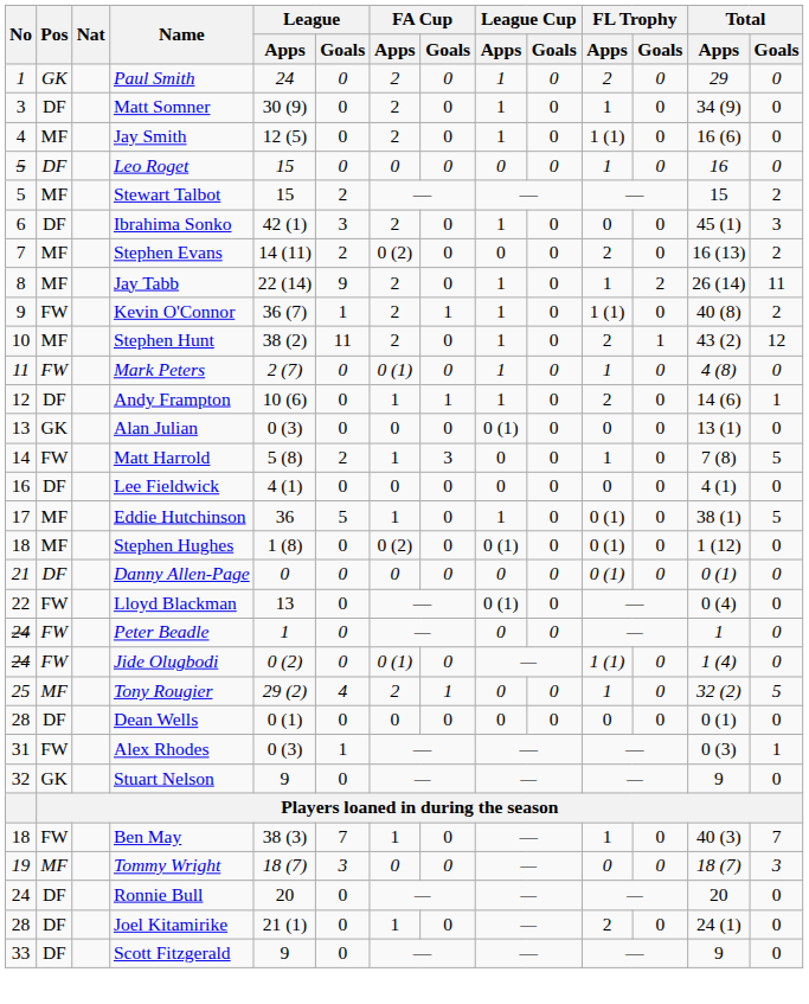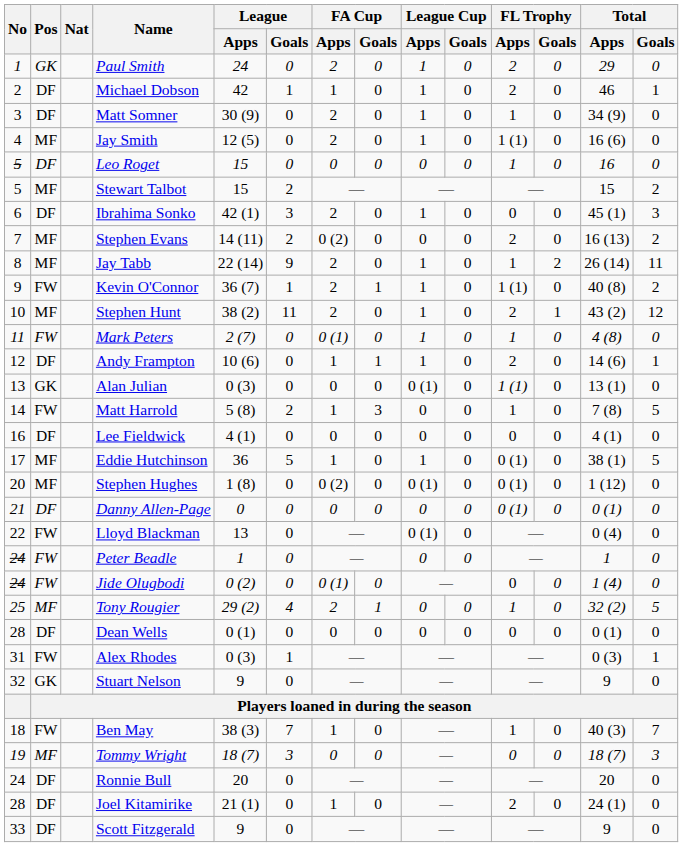+ row: 2 | DF | Michael Dobson | 42 | 1 | 1 | 0 | 1 | 0 | 2 | 0 | 46 | 1
Alan Julian | FL Trophy / Apps: 0 -> 1 (1)
Stephen Hughes | No: 18 -> 20
Jide Olugbodi | FL Trophy / Apps: 1 (1) -> 0
